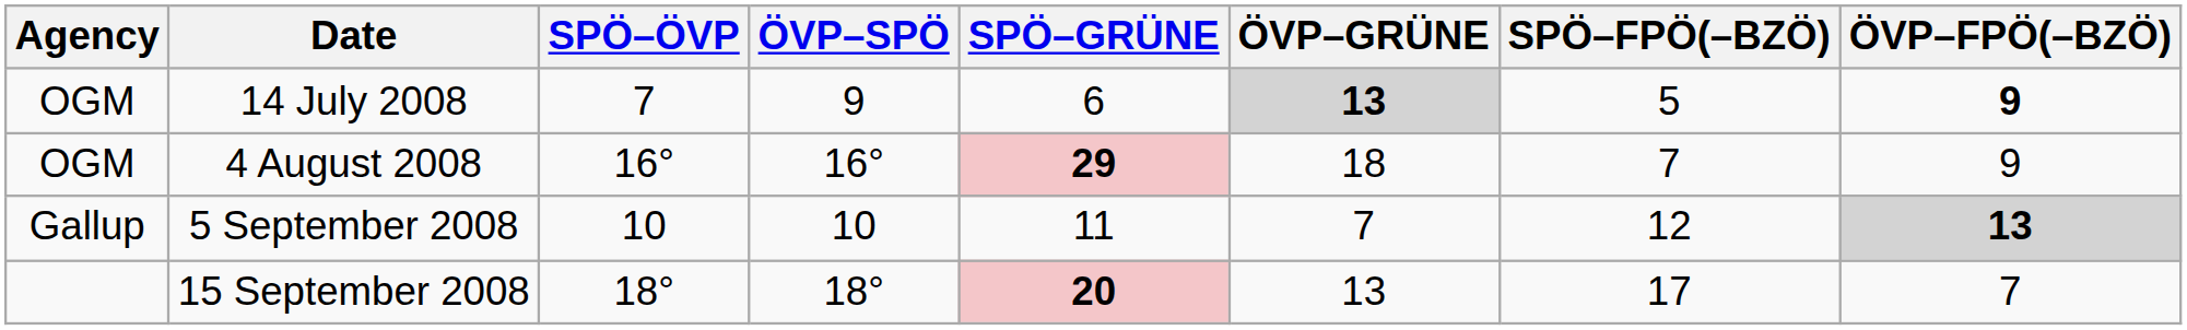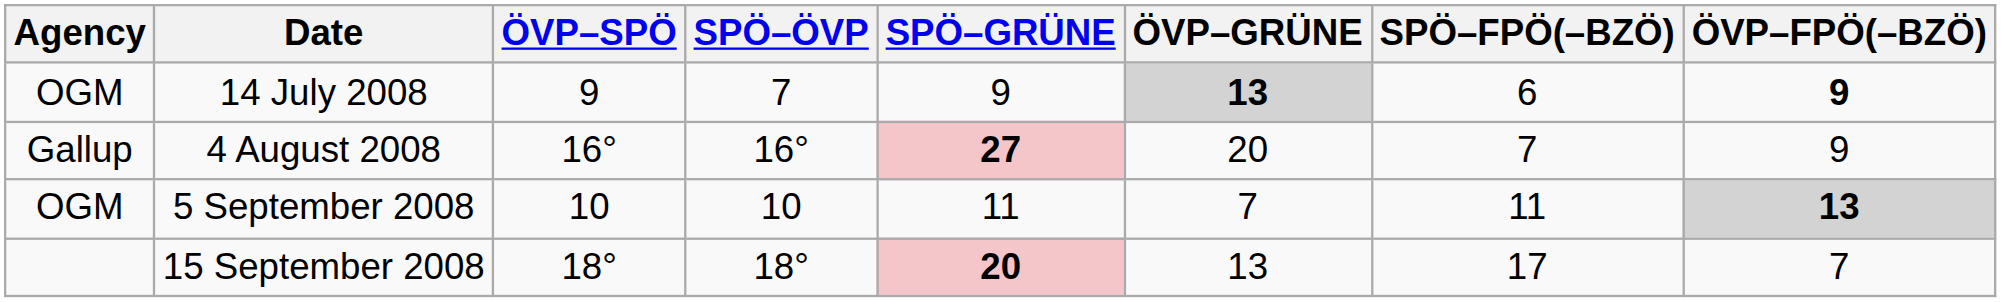columns swapped: SPÖ–ÖVP <-> ÖVP–SPÖ
14 July 2008 | SPÖ–GRÜNE: 6 -> 9
14 July 2008 | SPÖ–FPÖ(–BZÖ): 5 -> 6
4 August 2008 | Agency: OGM -> Gallup
4 August 2008 | SPÖ–GRÜNE: 29 -> 27
4 August 2008 | ÖVP–GRÜNE: 18 -> 20
5 September 2008 | Agency: Gallup -> OGM
5 September 2008 | SPÖ–FPÖ(–BZÖ): 12 -> 11
